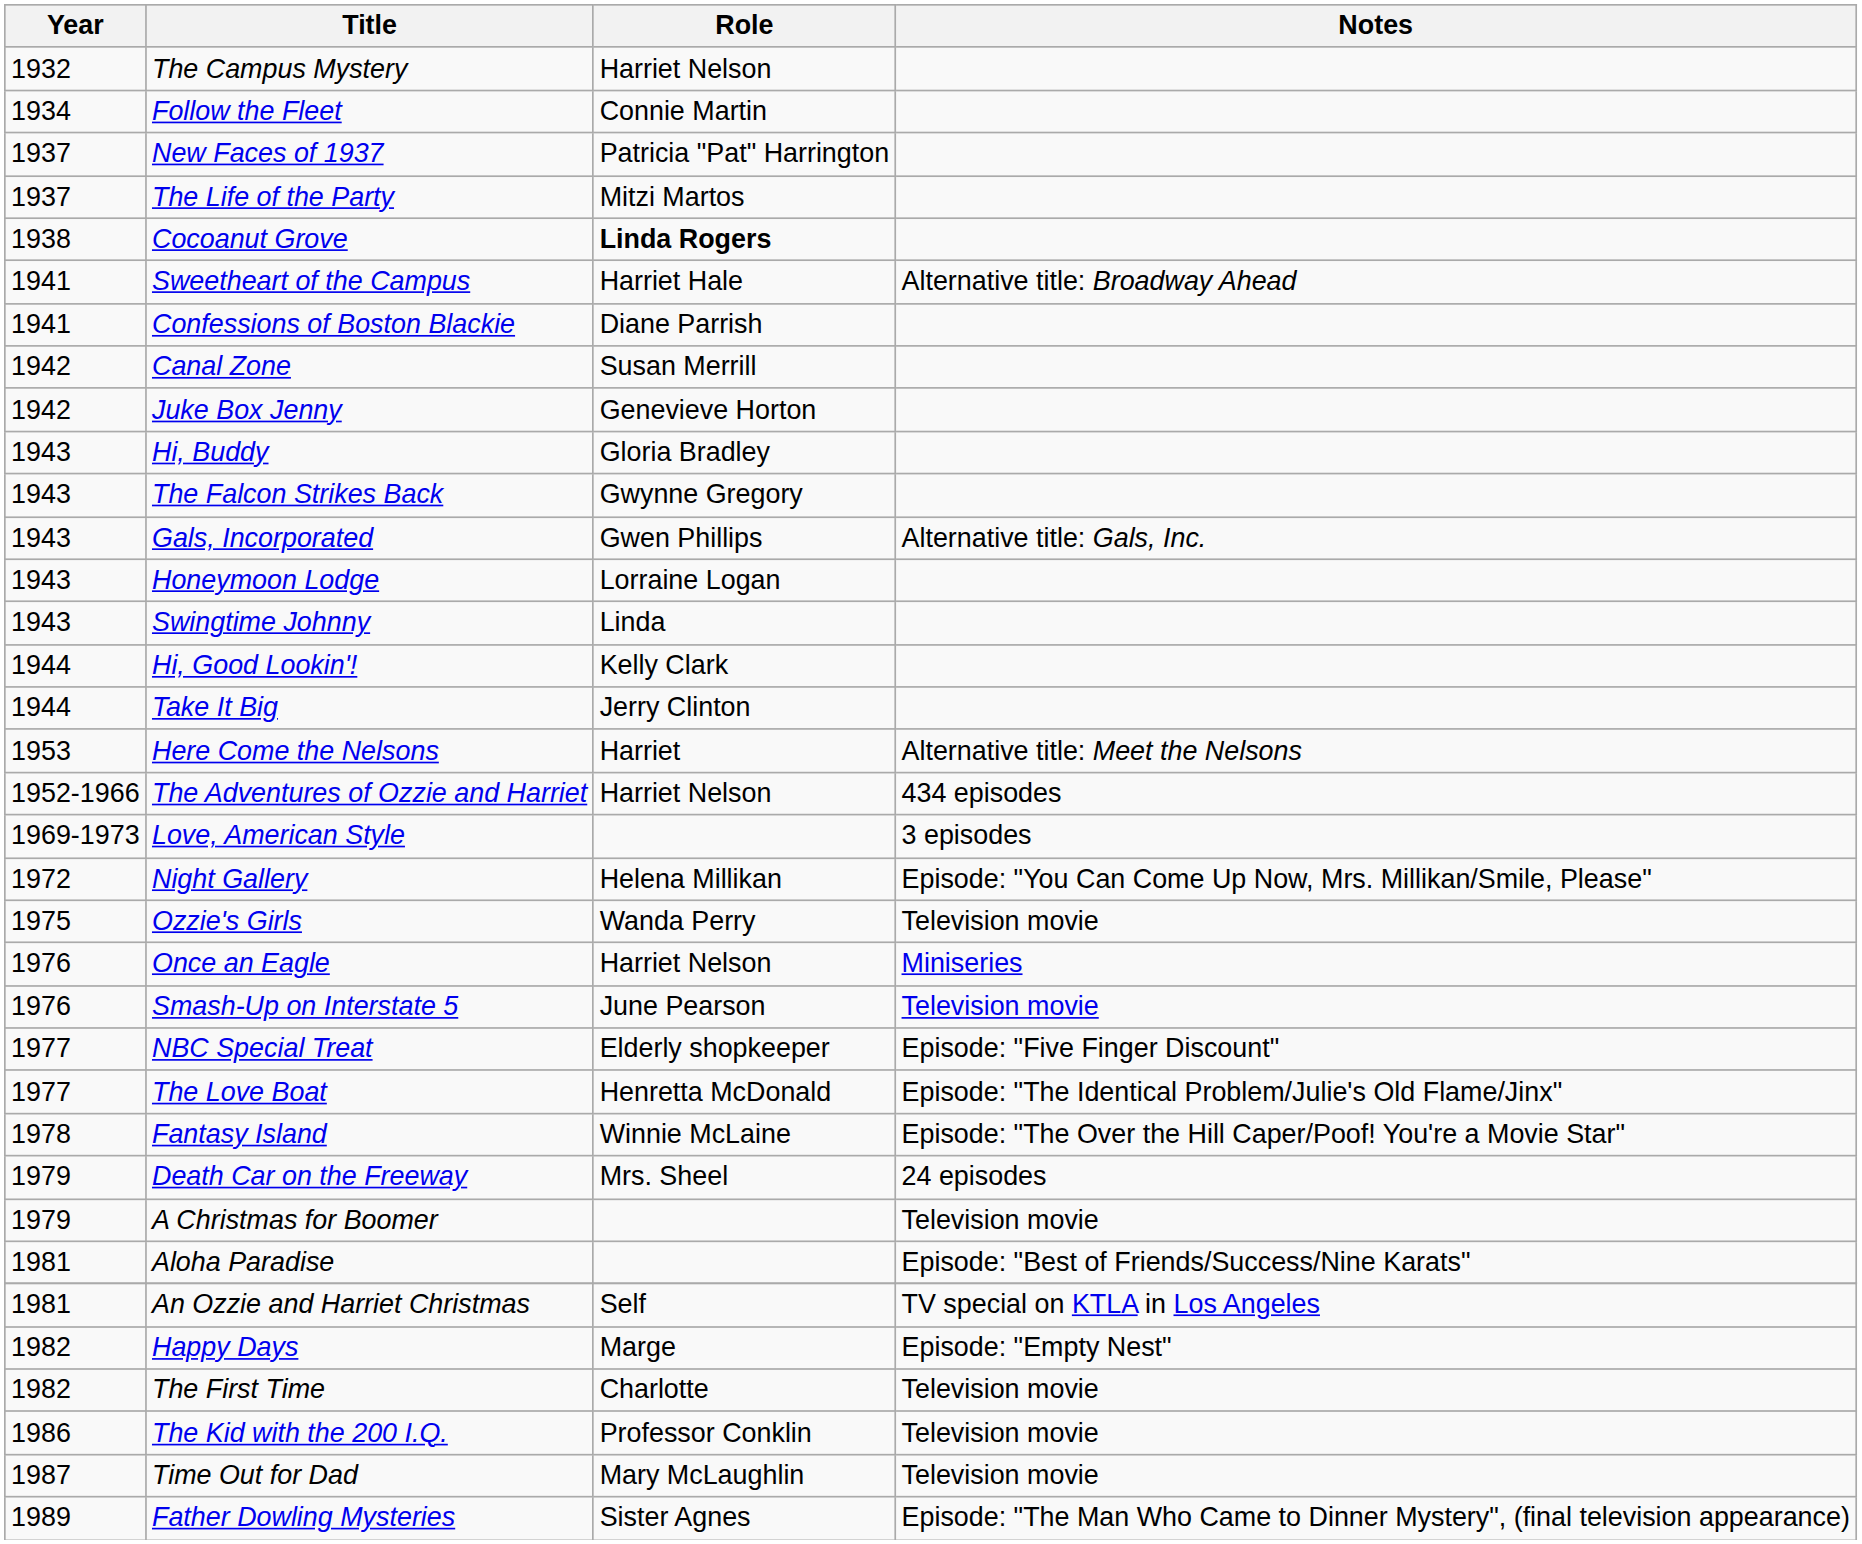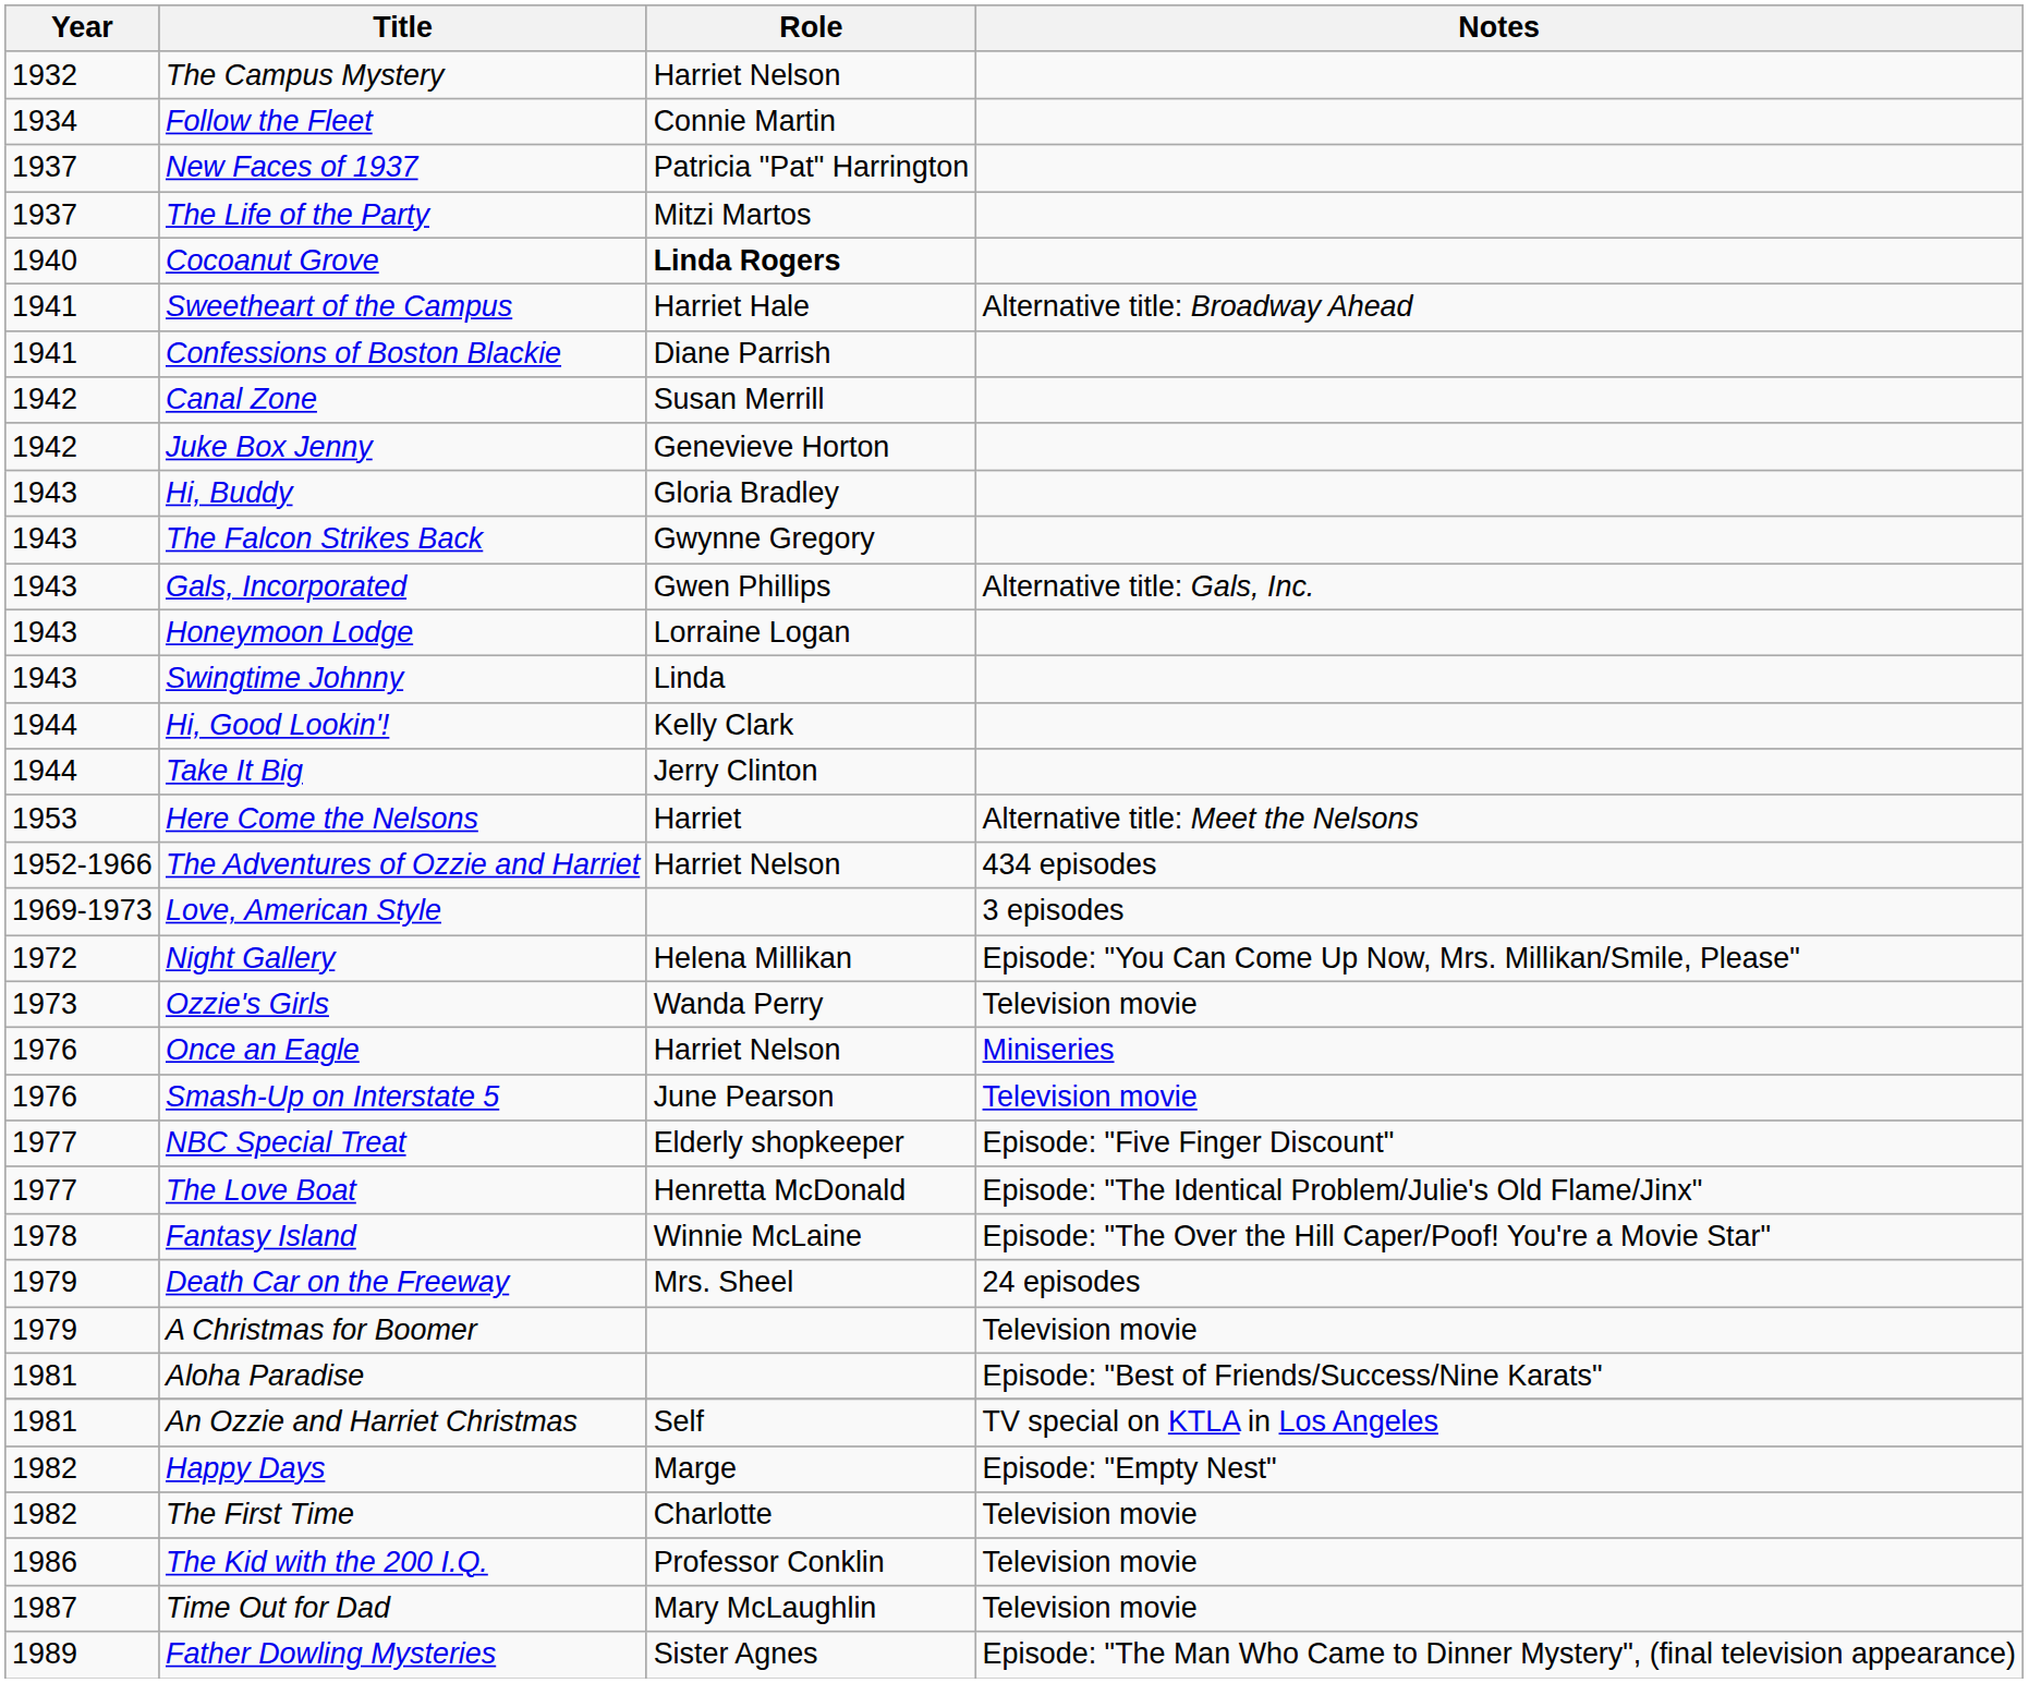Cocoanut Grove | Year: 1938 -> 1940
Ozzie's Girls | Year: 1975 -> 1973
